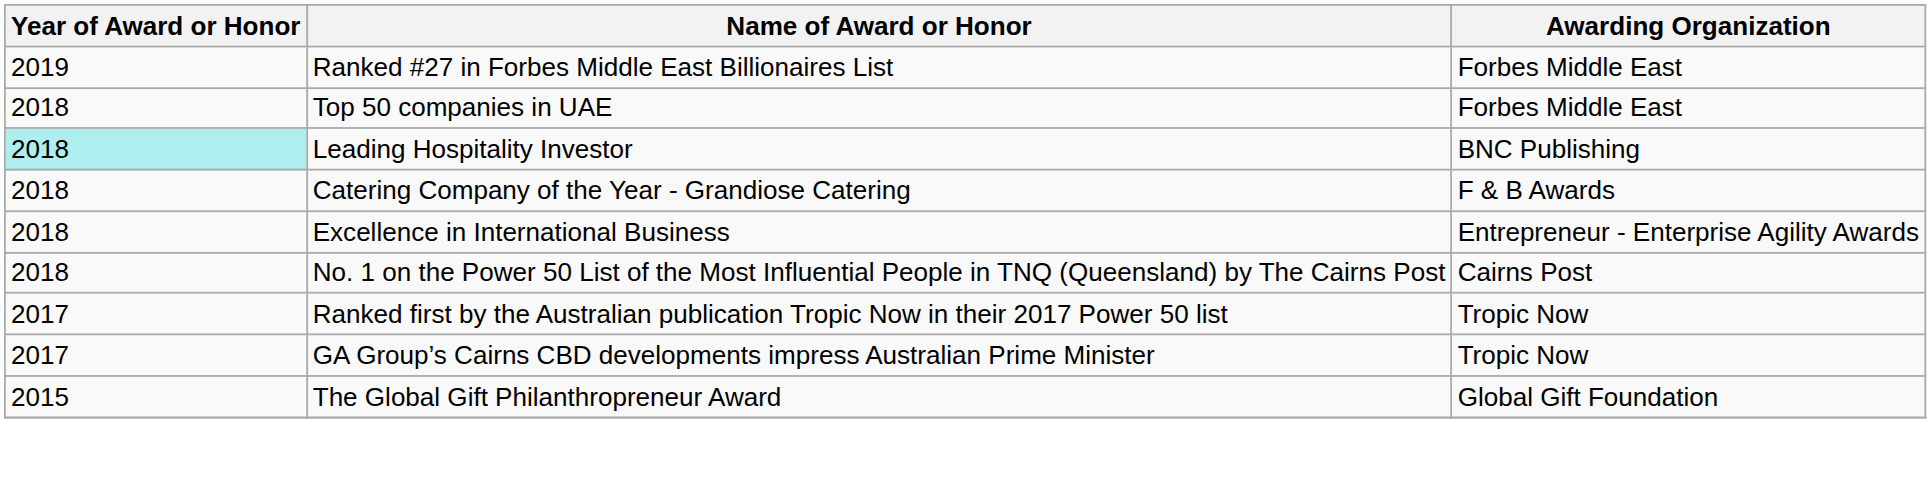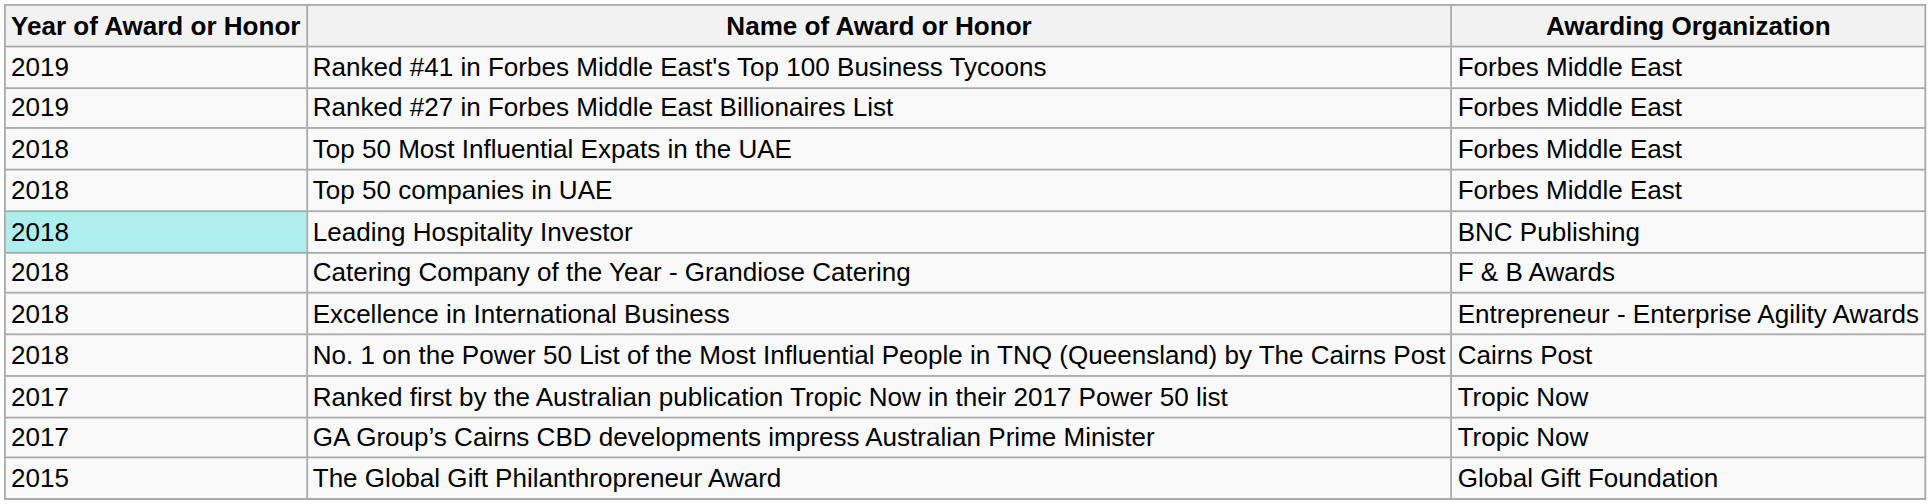+ row: 2019 | Ranked #41 in Forbes Middle East's Top 100 Business Tycoons | Forbes Middle East
+ row: 2018 | Top 50 Most Influential Expats in the UAE | Forbes Middle East
